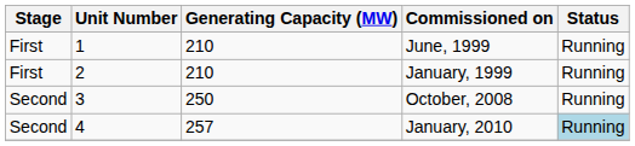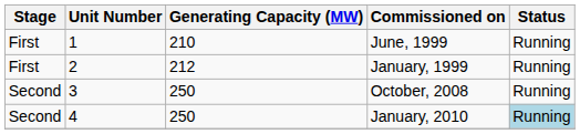January, 1999 | Generating Capacity (MW): 210 -> 212
January, 2010 | Generating Capacity (MW): 257 -> 250
